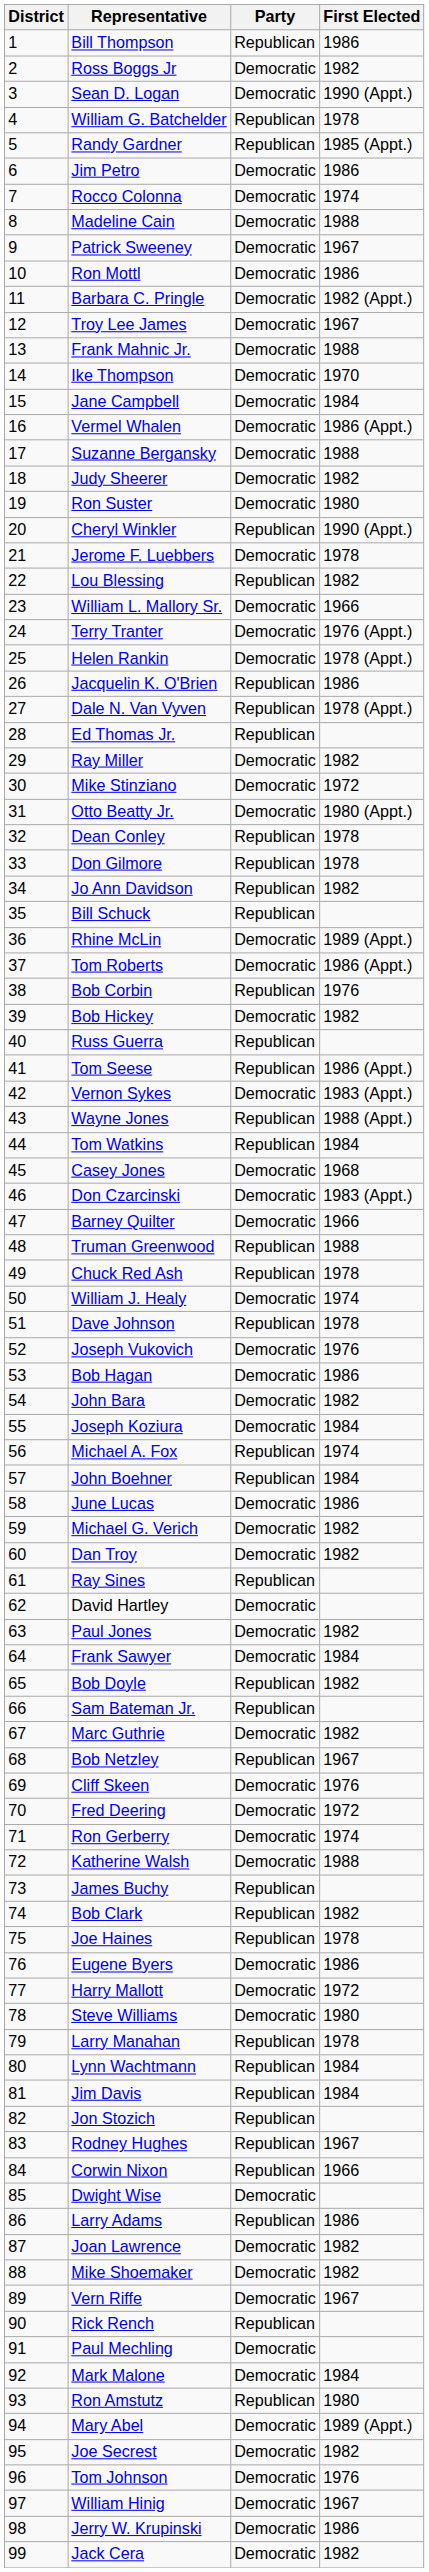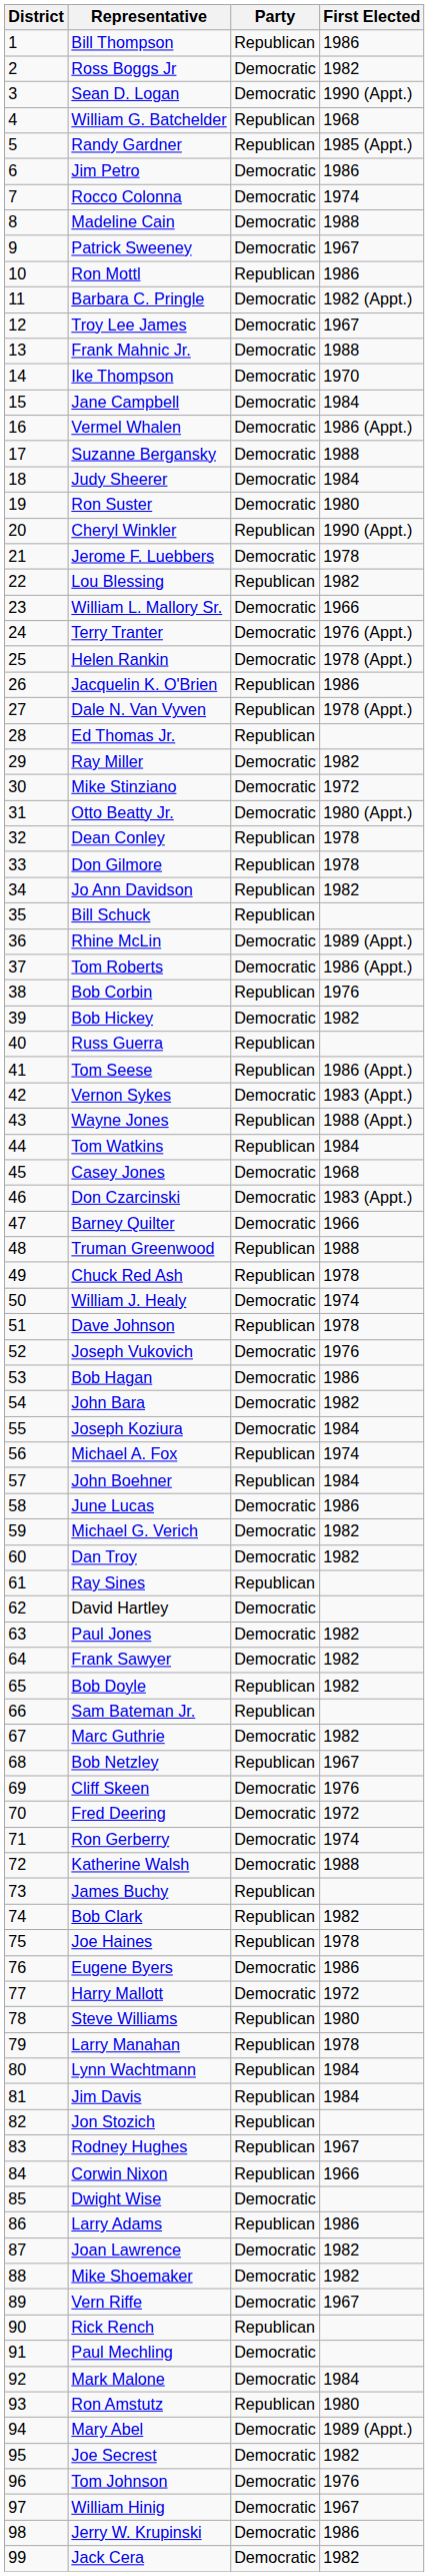William G. Batchelder | First Elected: 1978 -> 1968
Ron Mottl | Party: Democratic -> Republican
Judy Sheerer | First Elected: 1982 -> 1984
Frank Sawyer | First Elected: 1984 -> 1982
Steve Williams | Party: Democratic -> Republican
